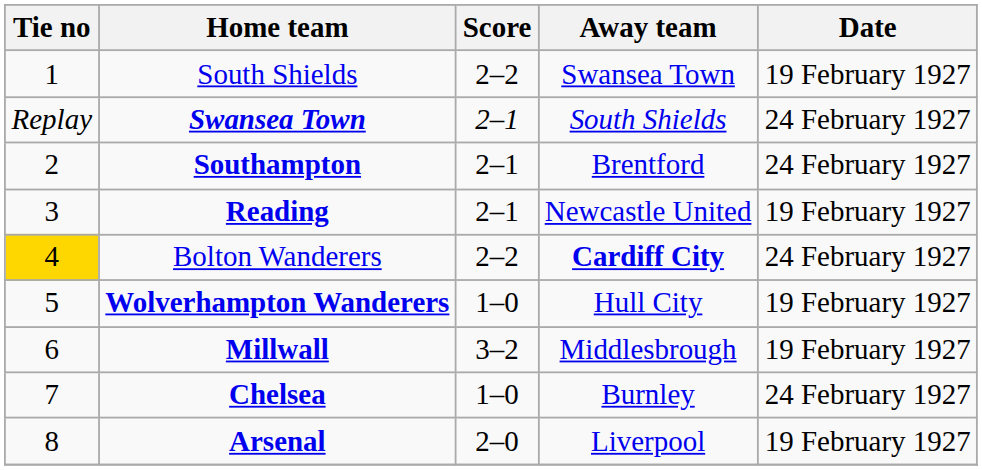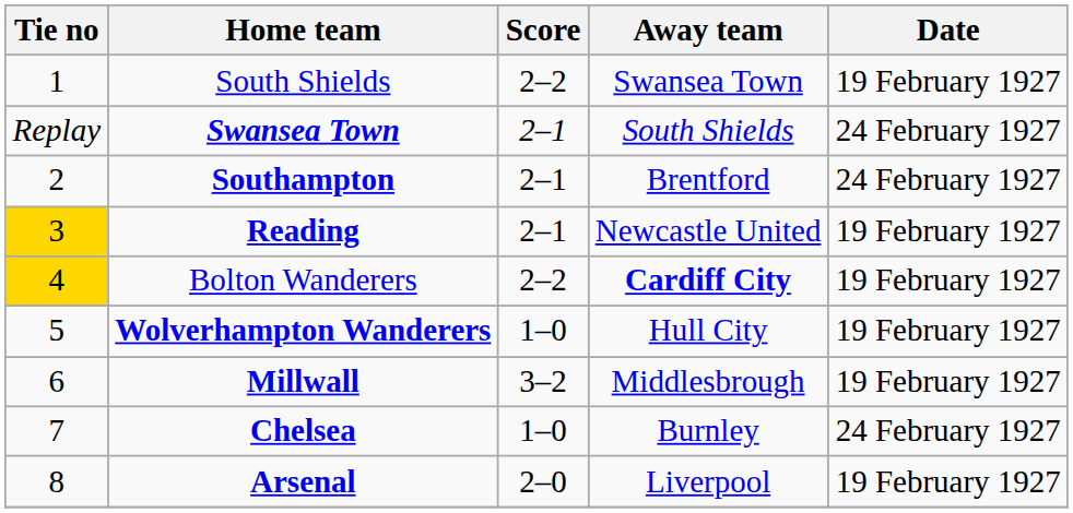Reading | Tie no: no background -> gold background
Bolton Wanderers | Date: 24 February 1927 -> 19 February 1927
